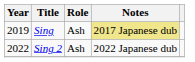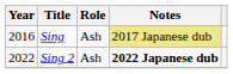Sing | Year: 2019 -> 2016
Sing 2 | Notes: normal -> bold
